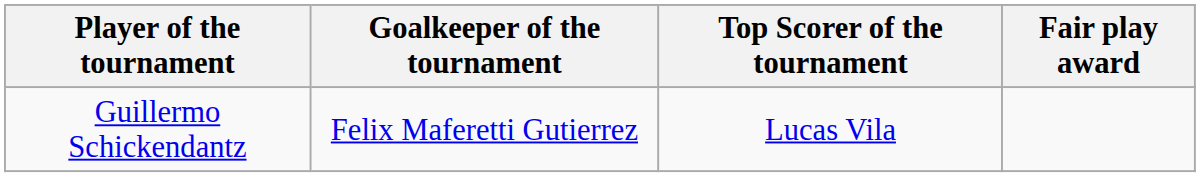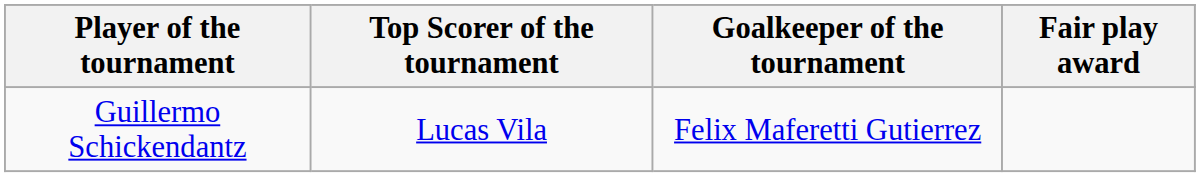columns swapped: Goalkeeper of the tournament <-> Top Scorer of the tournament
